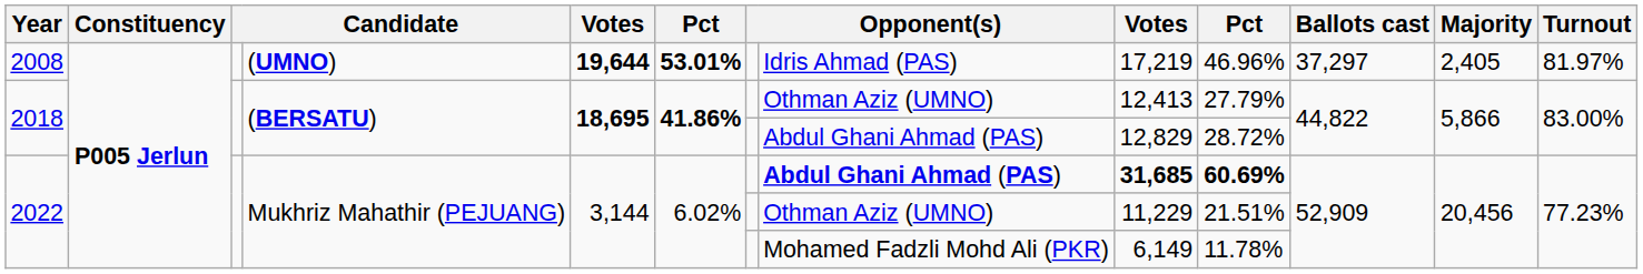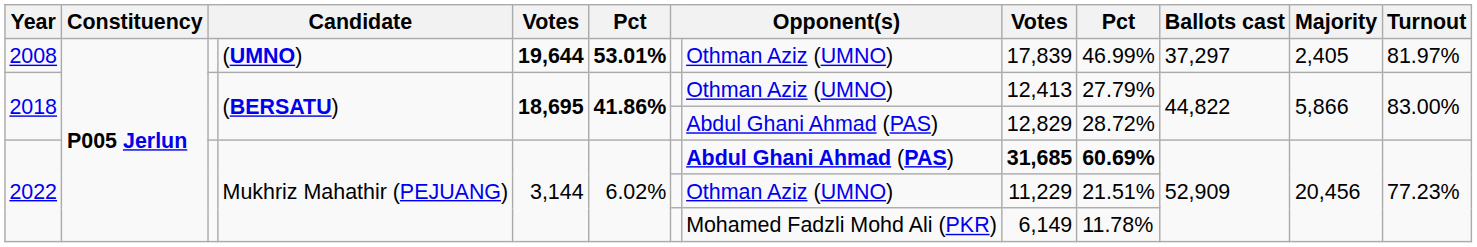2008 | column 8: Idris Ahmad (PAS) -> Othman Aziz (UMNO)
2008 | column 9: 17,219 -> 17,839
2008 | column 10: 46.96% -> 46.99%
